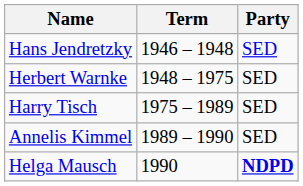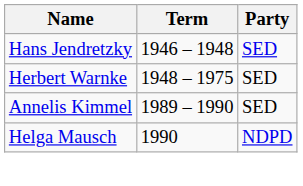- row: Harry Tisch | 1975 – 1989 | SED
Helga Mausch | Party: bold -> normal
